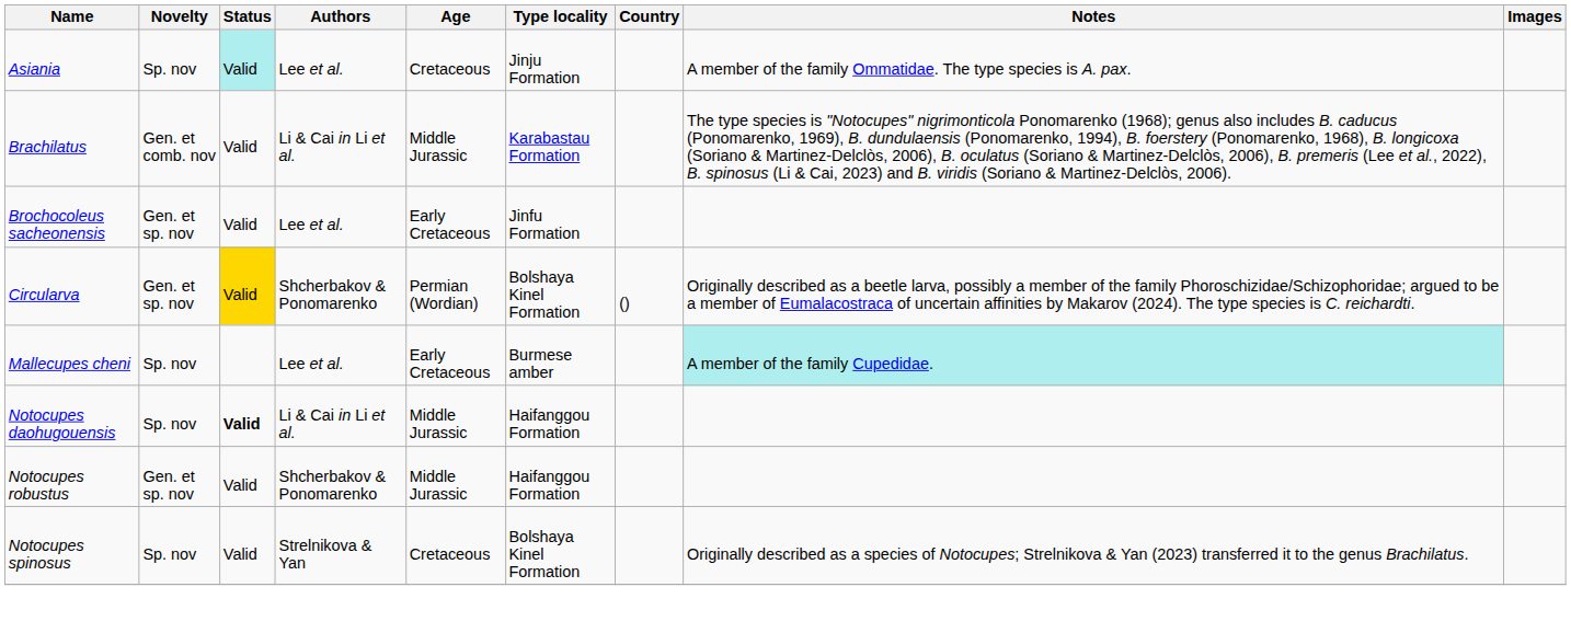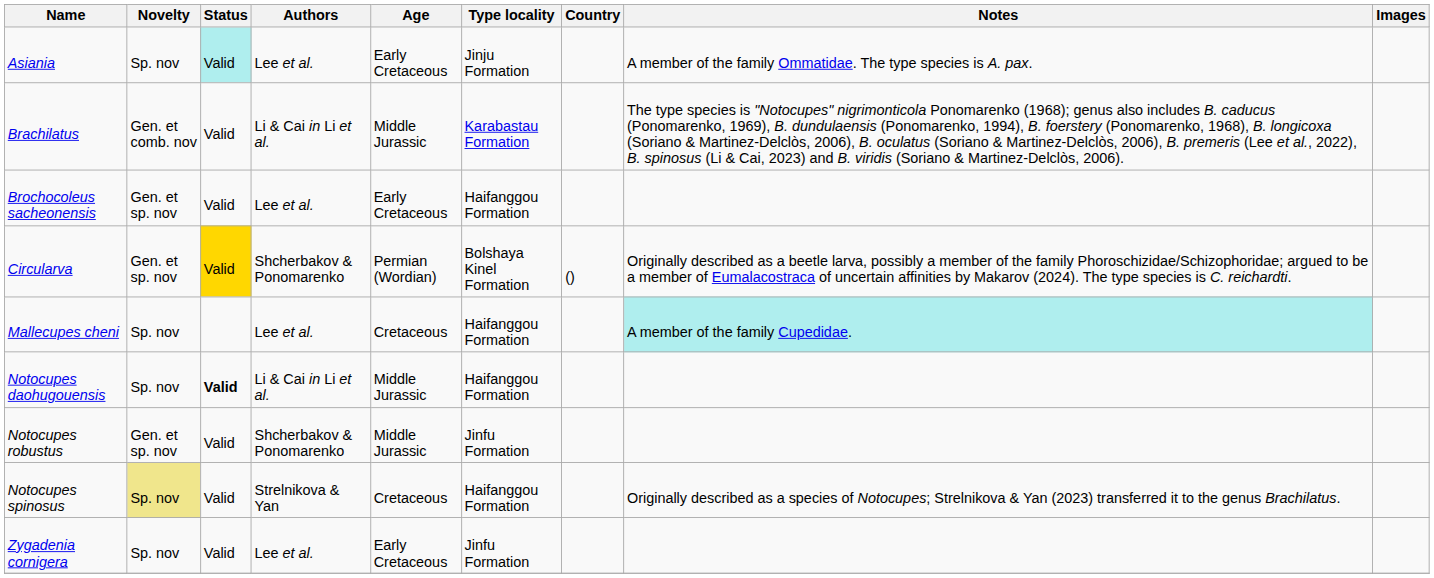Asiania | Age: Cretaceous -> Early Cretaceous
Brochocoleus sacheonensis | Type locality: Jinfu Formation -> Haifanggou Formation
Mallecupes cheni | Age: Early Cretaceous -> Cretaceous
Mallecupes cheni | Type locality: Burmese amber -> Haifanggou Formation
Notocupes robustus | Type locality: Haifanggou Formation -> Jinfu Formation
Notocupes spinosus | Novelty: no background -> khaki background
Notocupes spinosus | Type locality: Bolshaya Kinel Formation -> Haifanggou Formation
+ row: Zygadenia cornigera | Sp. nov | Valid | Lee et al. | Early Cretaceous | Jinfu Formation
